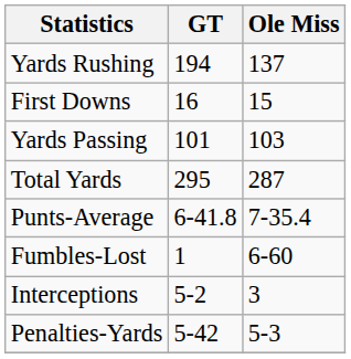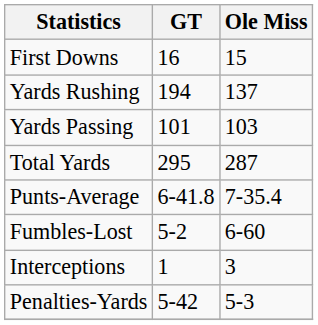rows swapped: First Downs <-> Yards Rushing
Fumbles-Lost | GT: 1 -> 5-2
Interceptions | GT: 5-2 -> 1
